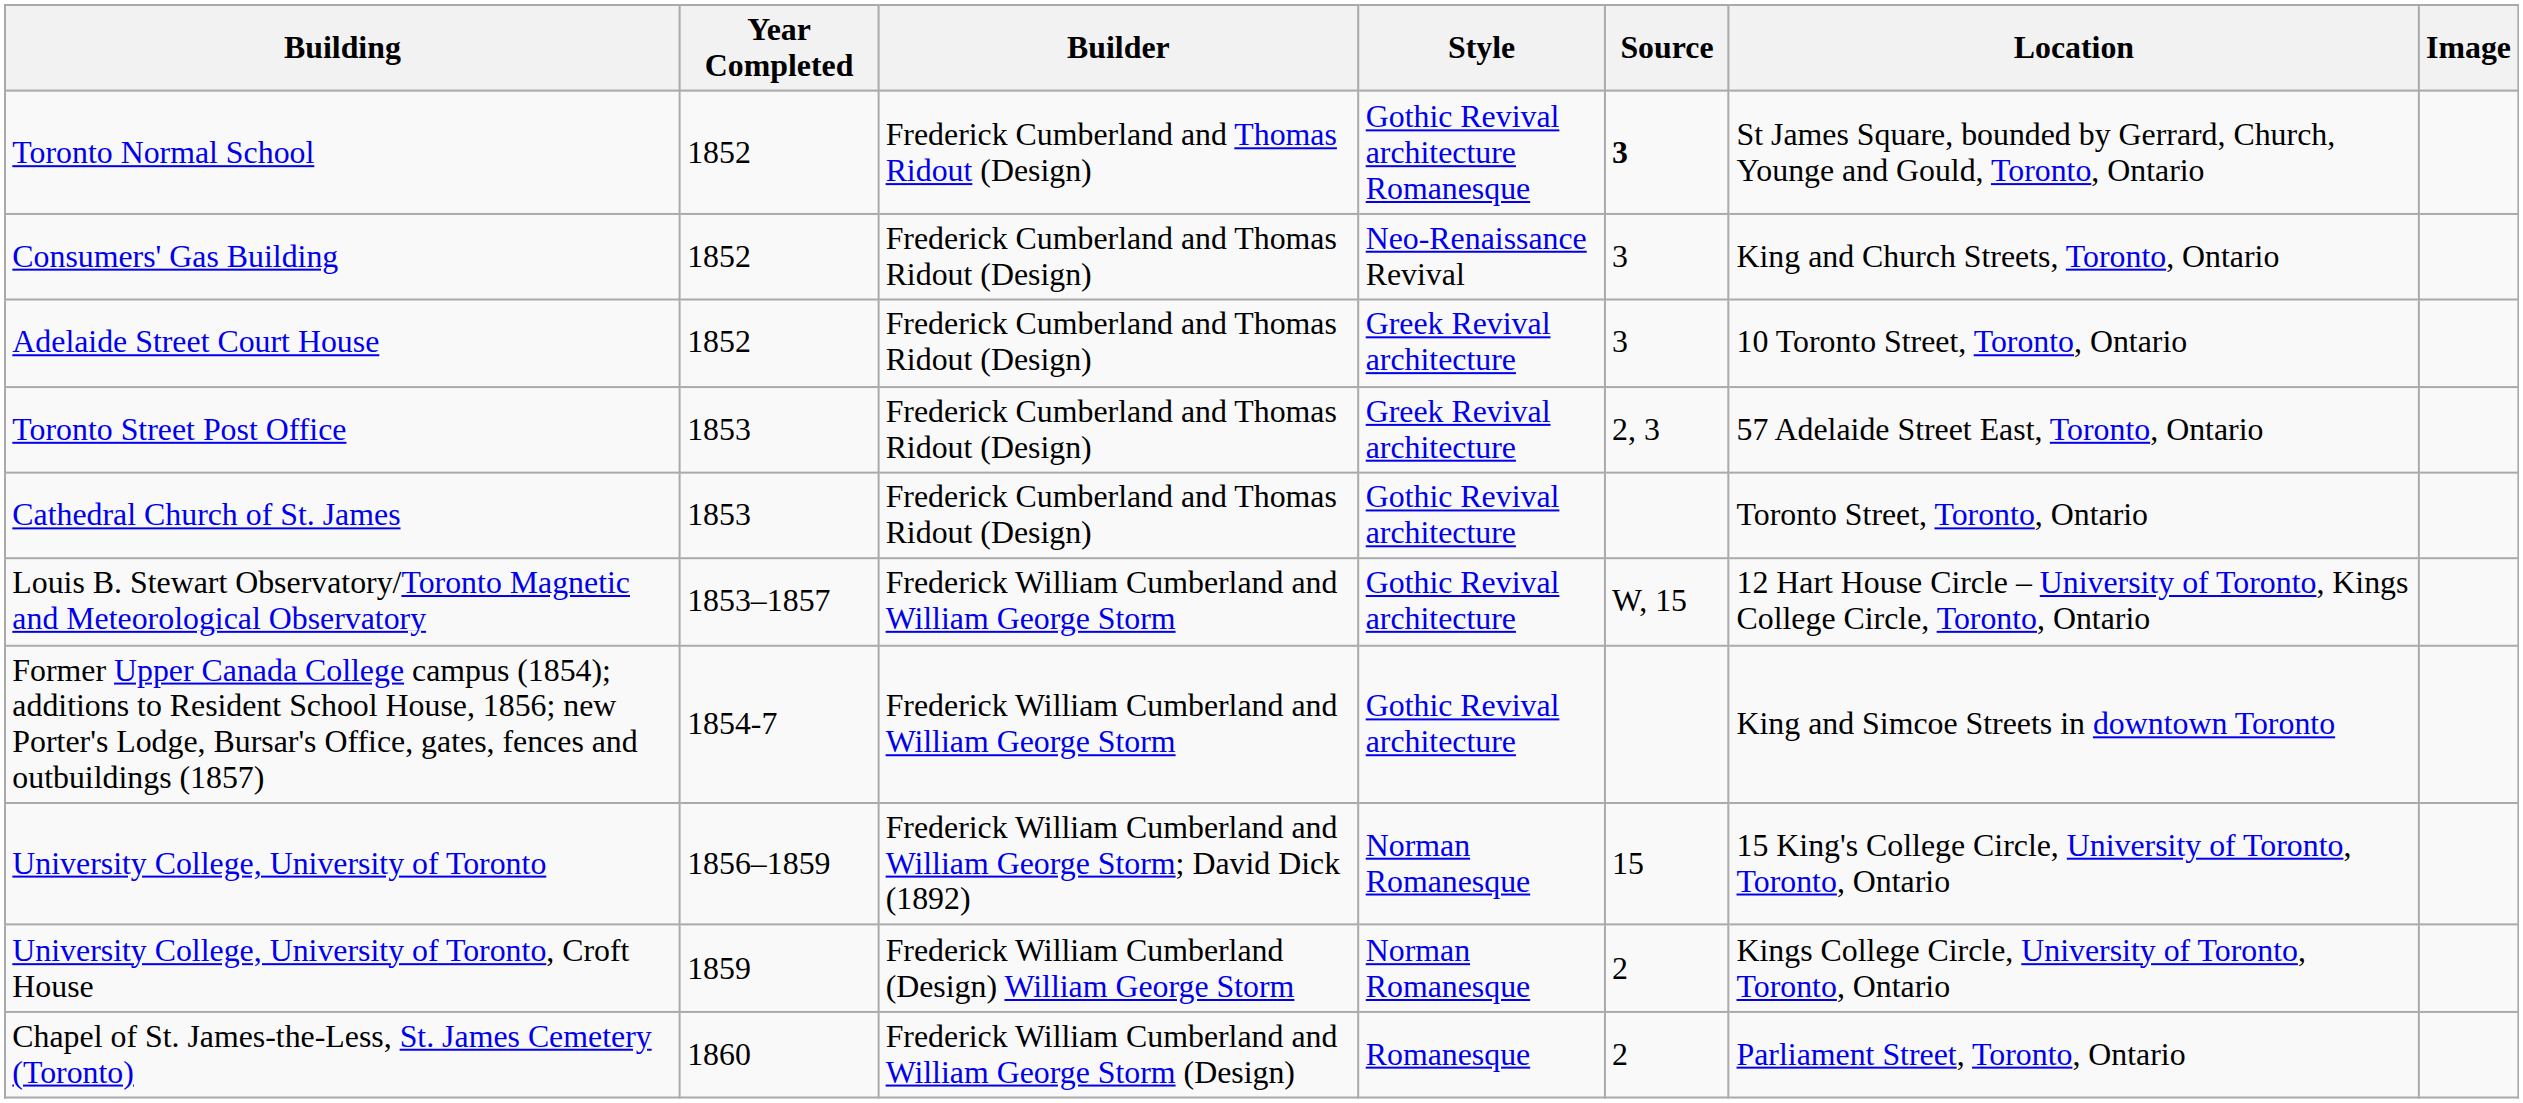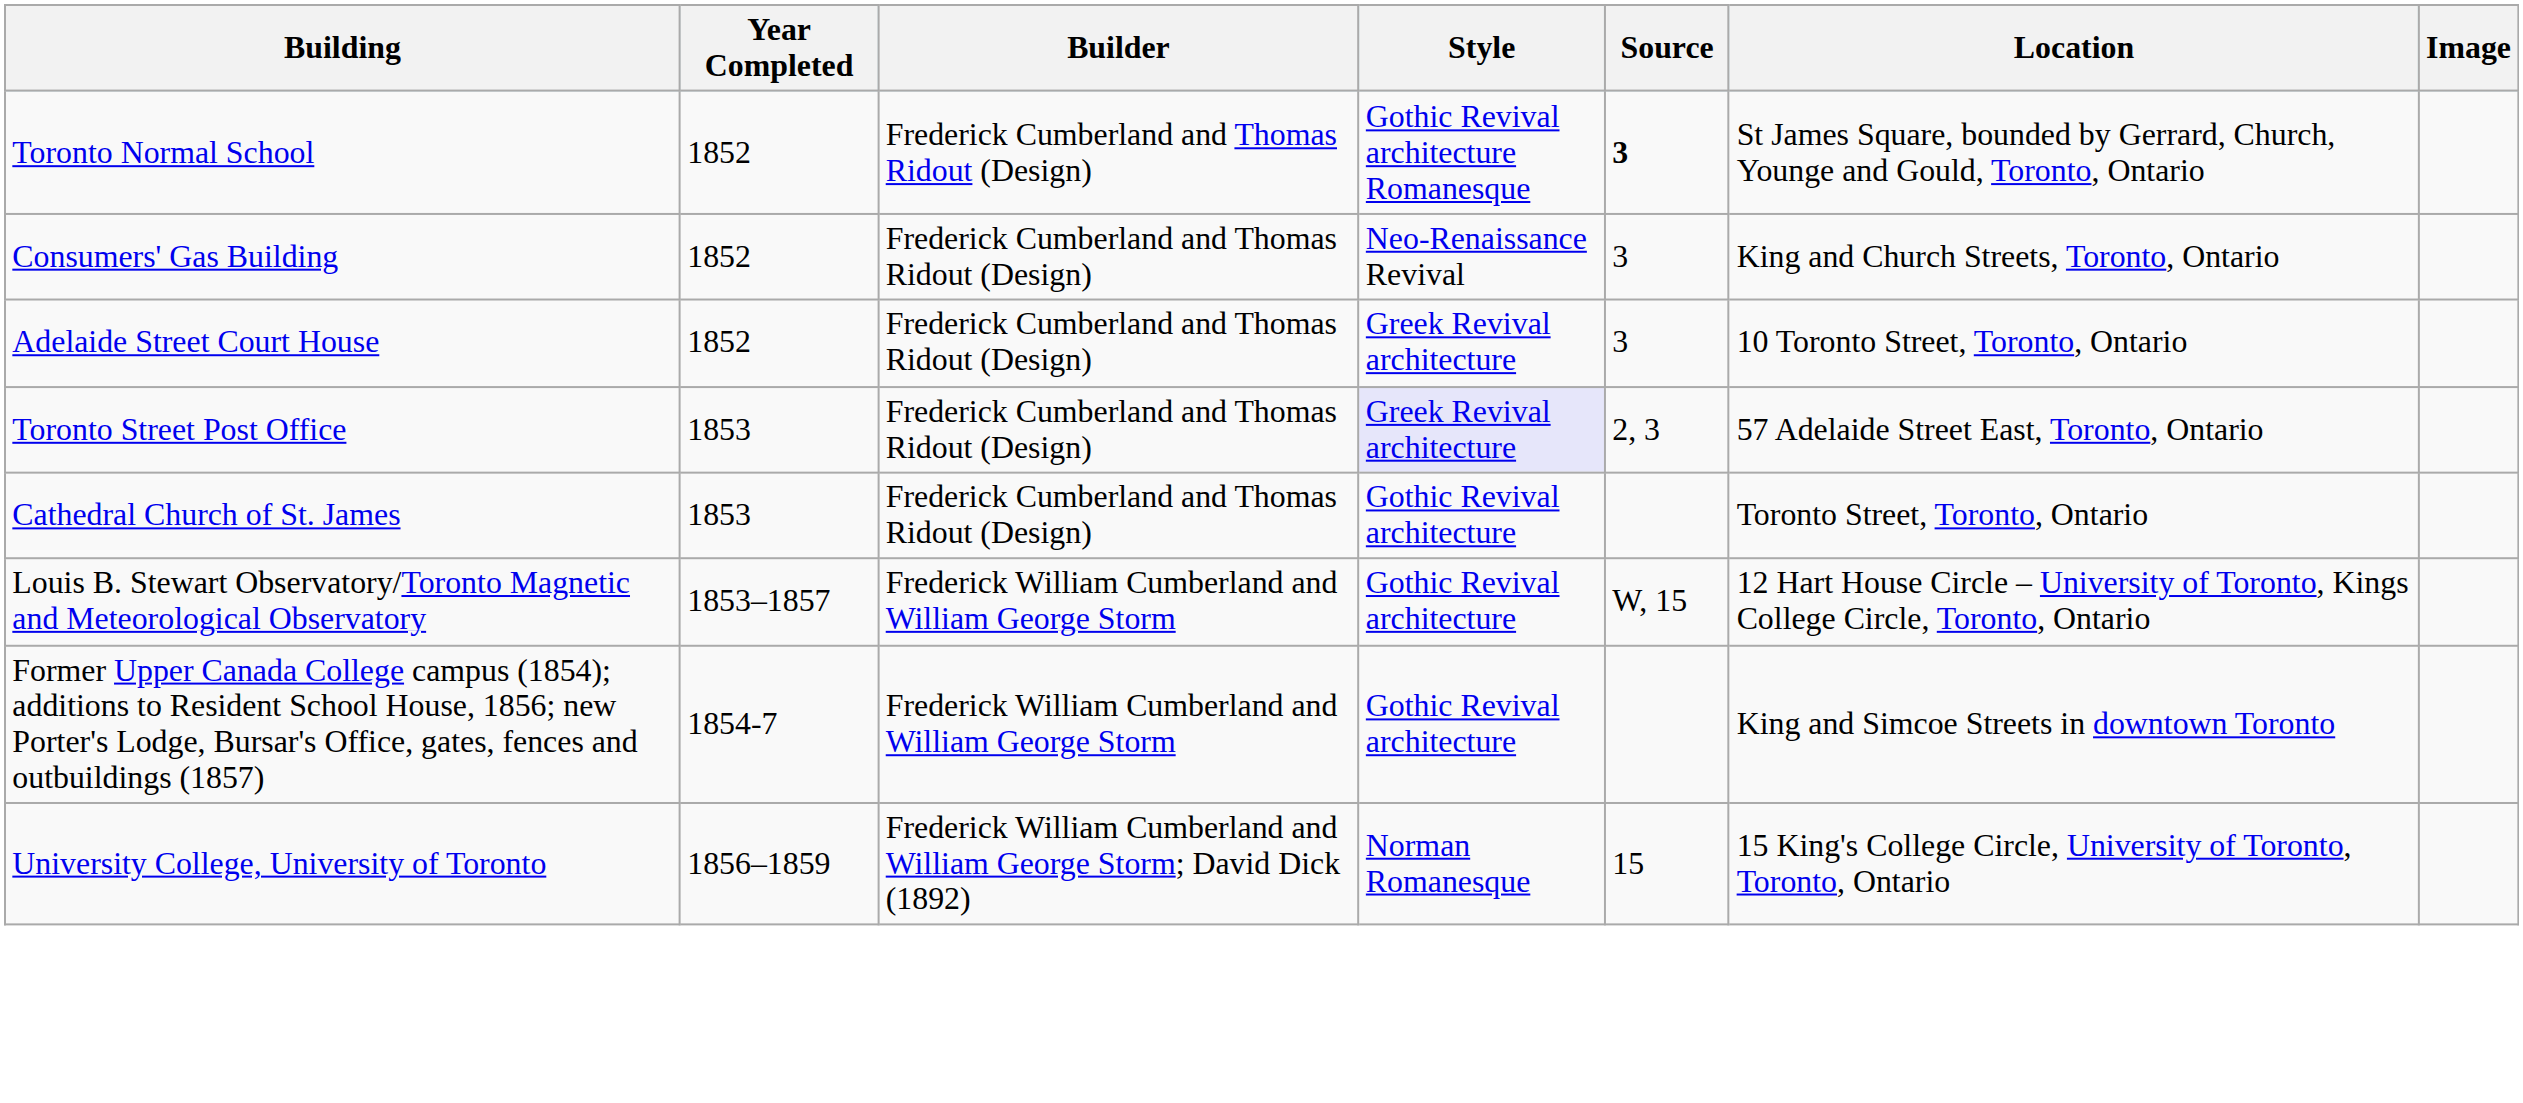Toronto Street Post Office | Style: no background -> lavender background
- row: University College, University of Toronto, Croft House | 1859 | Frederick William Cumberland (Design) William George Storm | Norman Romanesque | 2 | Kings College Circle, University of Toronto, Toronto, Ontario
- row: Chapel of St. James-the-Less, St. James Cemetery (Toronto) | 1860 | Frederick William Cumberland and William George Storm (Design) | Romanesque | 2 | Parliament Street, Toronto, Ontario
